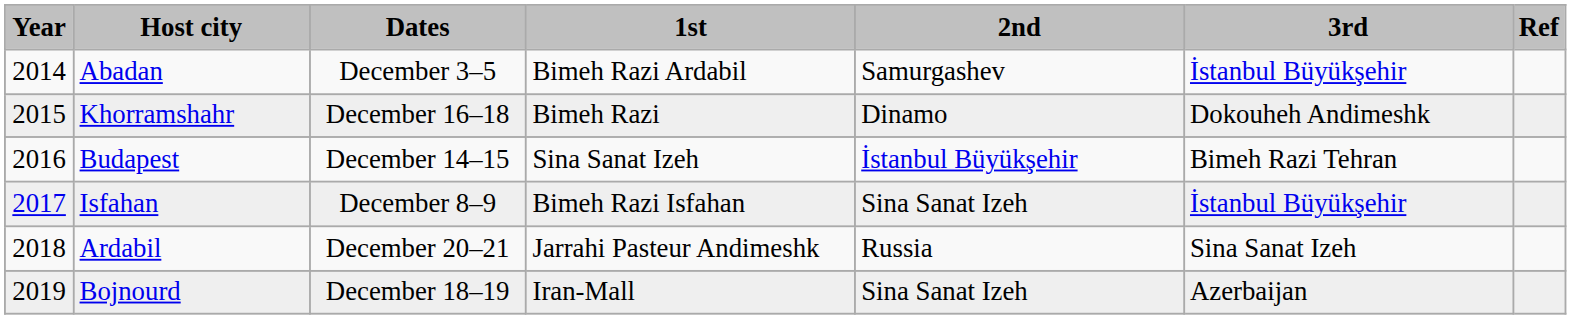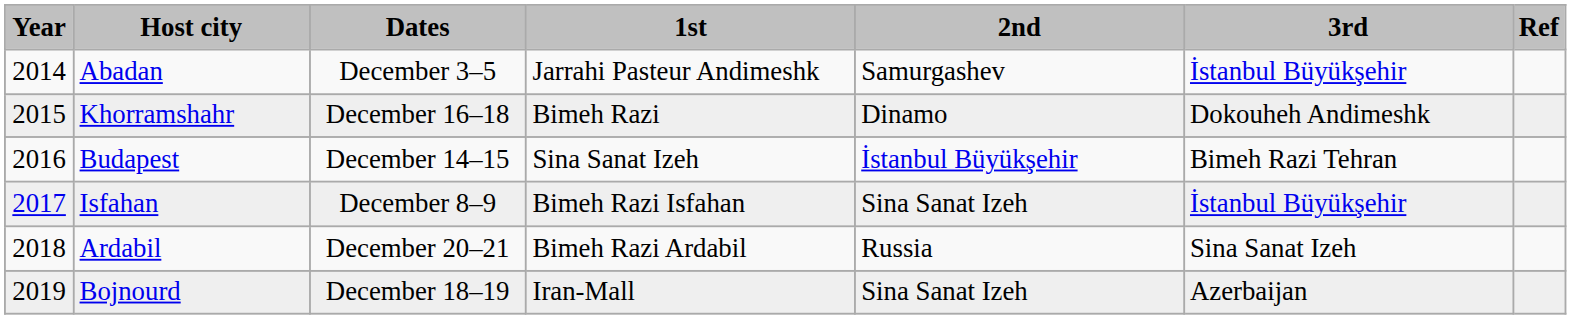Abadan | 1st: Bimeh Razi Ardabil -> Jarrahi Pasteur Andimeshk
Ardabil | 1st: Jarrahi Pasteur Andimeshk -> Bimeh Razi Ardabil
